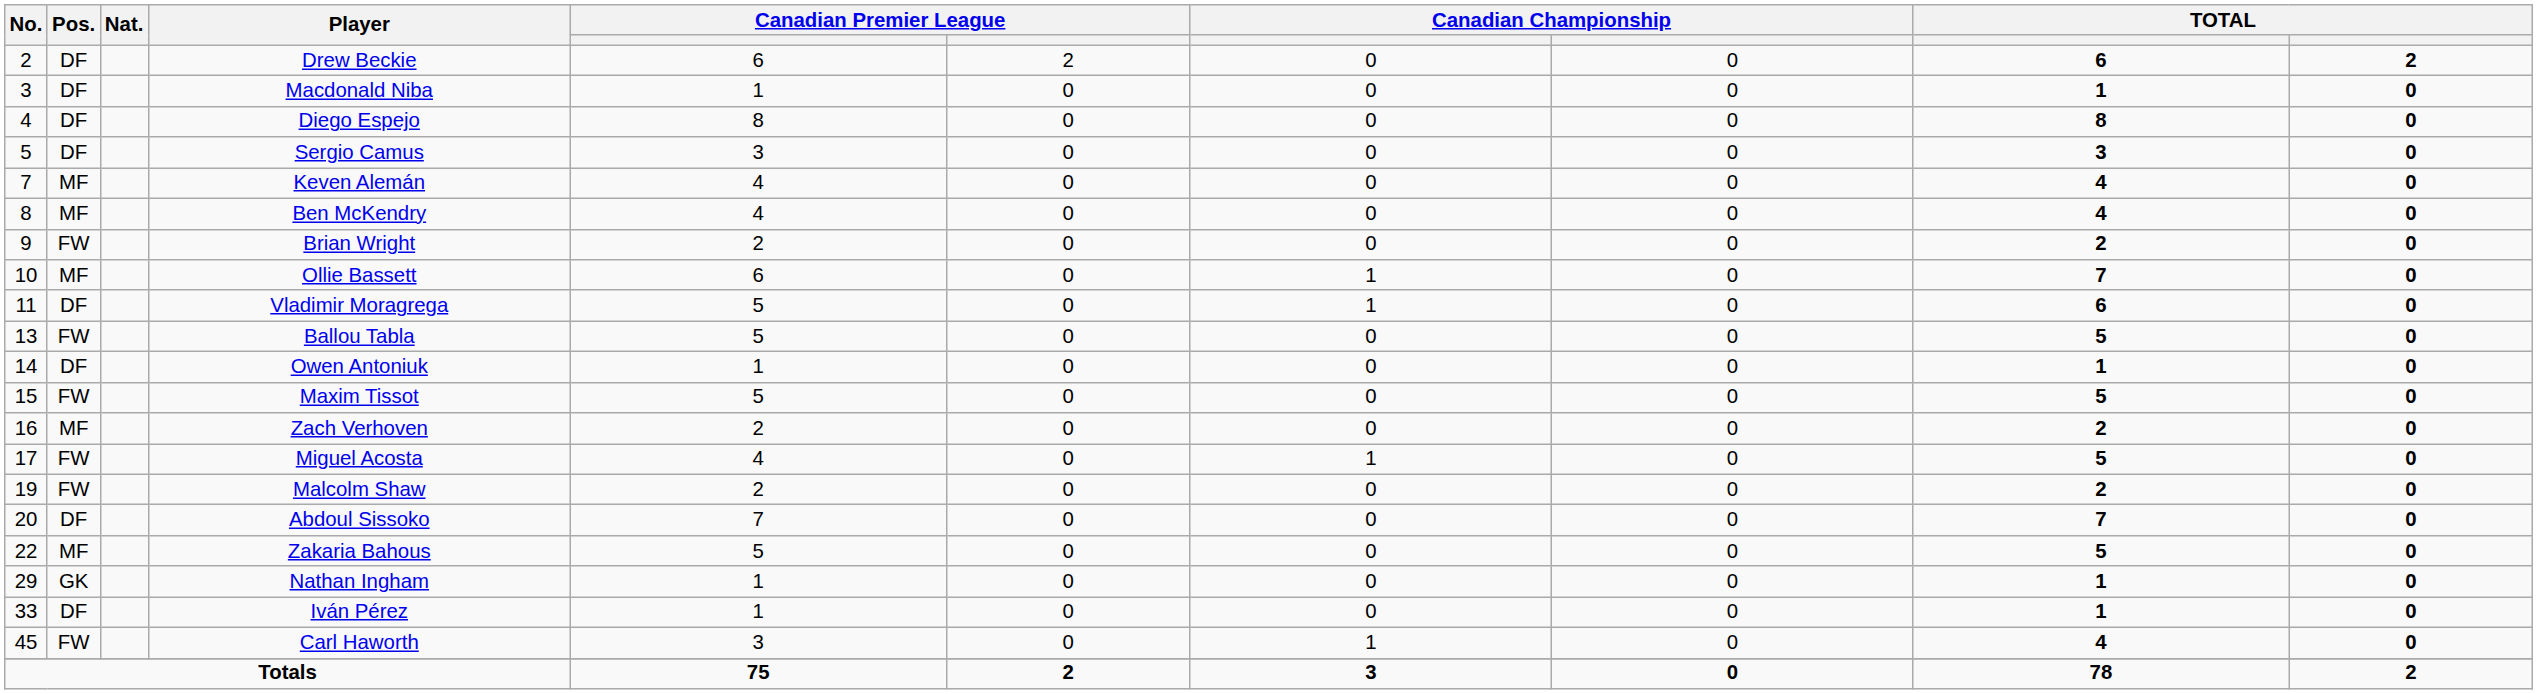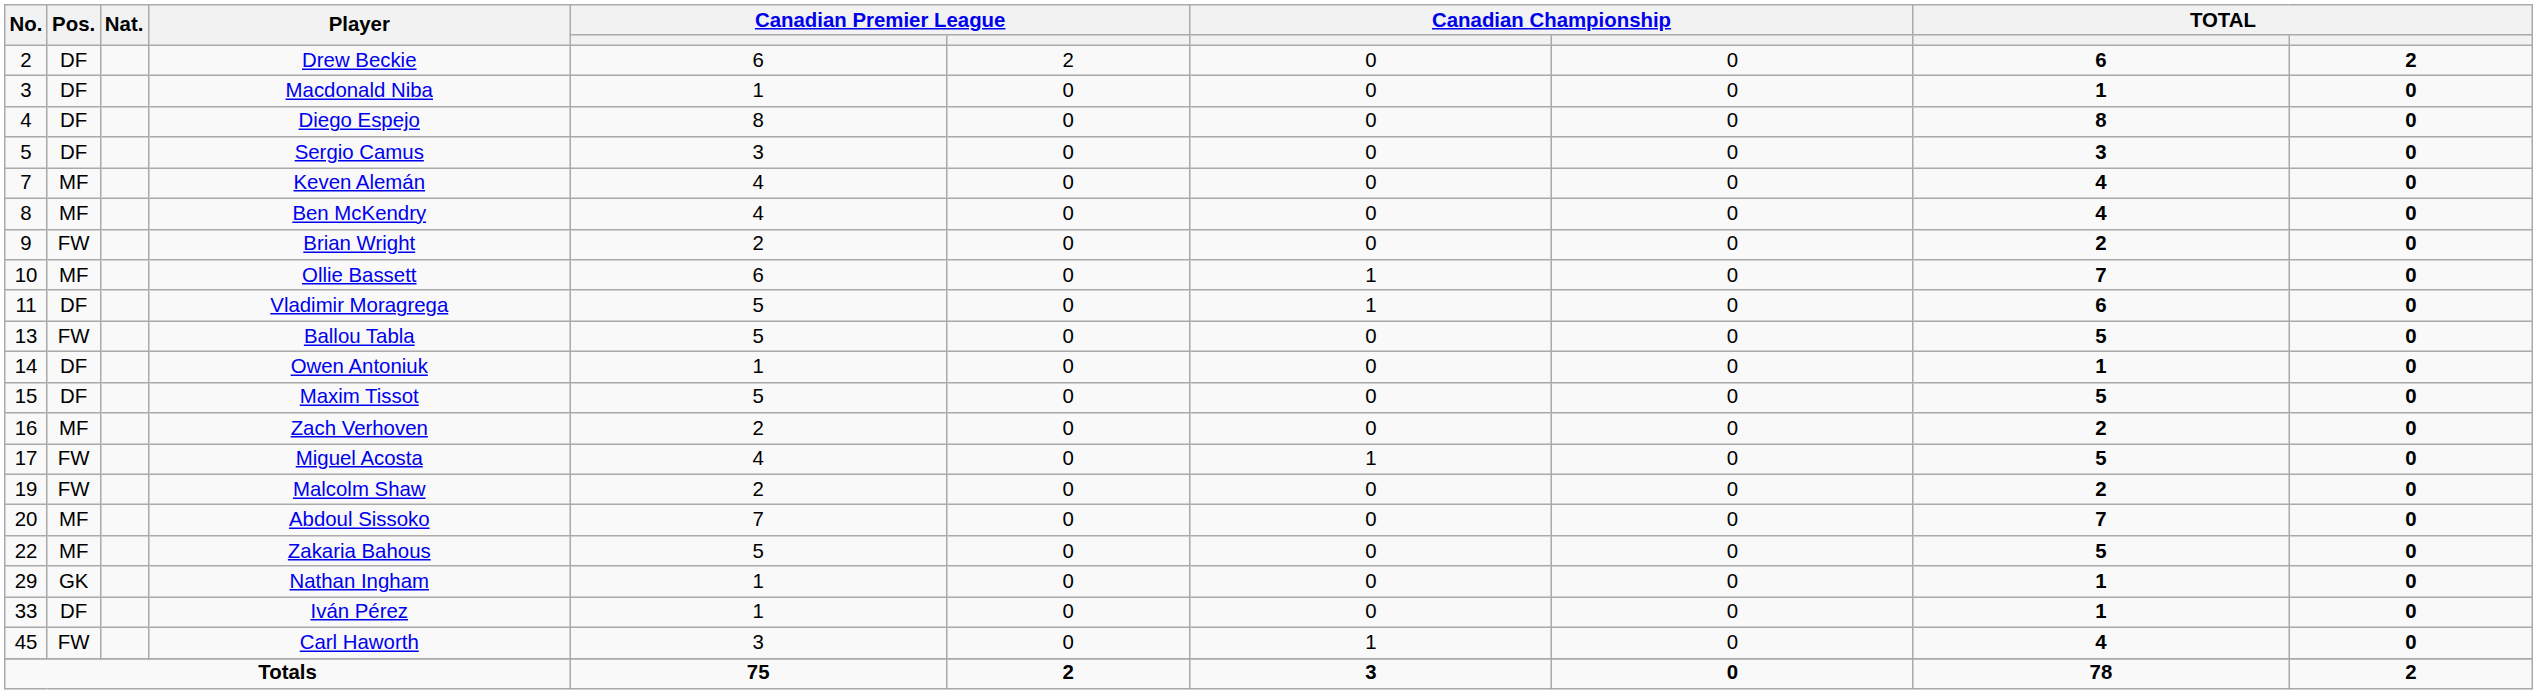Maxim Tissot | Pos.: FW -> DF
Abdoul Sissoko | Pos.: DF -> MF
